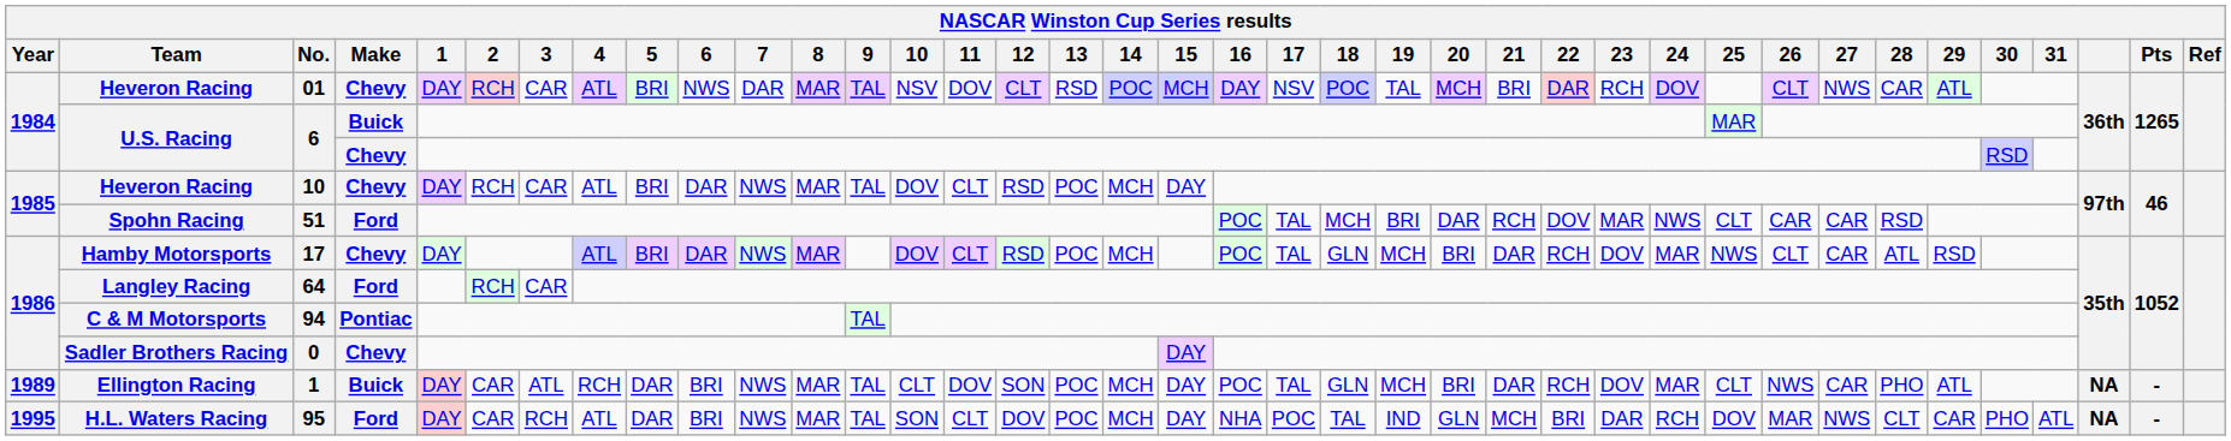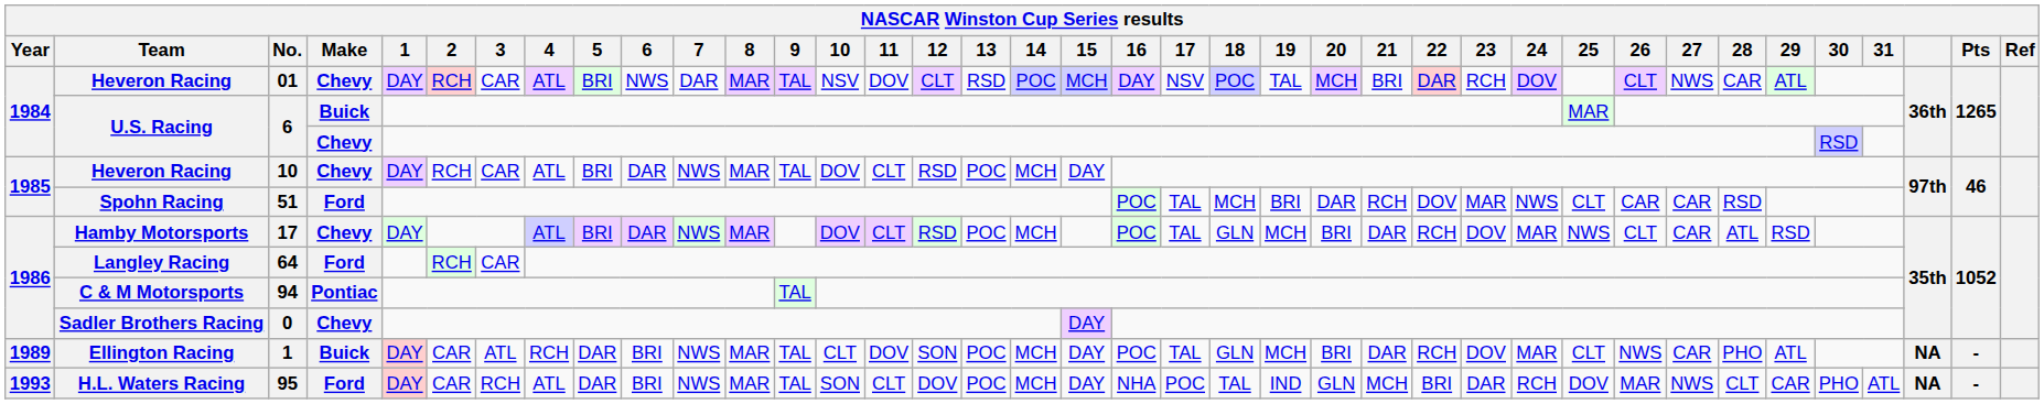95 | Year: 1995 -> 1993
